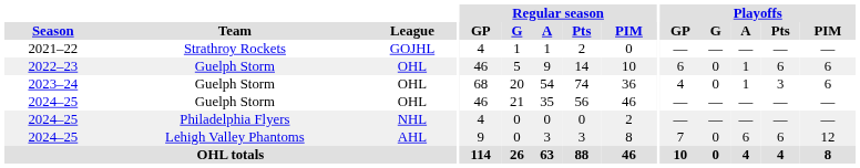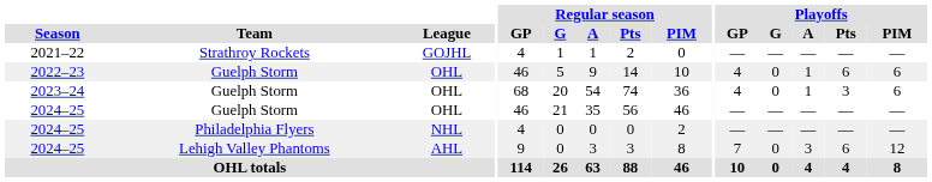2022–23 | Playoffs / GP: 6 -> 4
2024–25 / Lehigh Valley Phantoms | Playoffs / A: 6 -> 3
